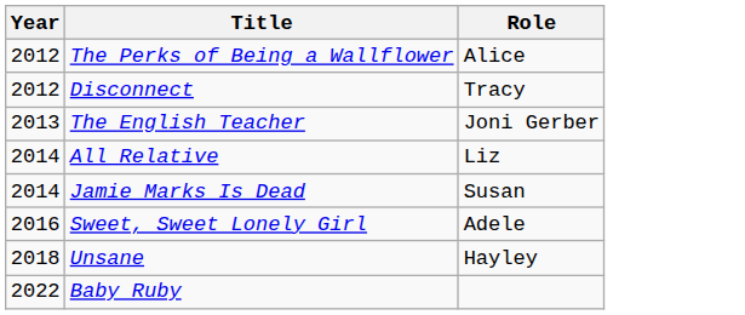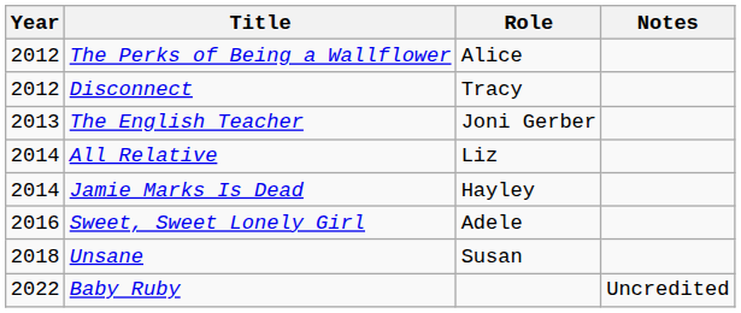+ column: Notes | Uncredited
Jamie Marks Is Dead | Role: Susan -> Hayley
Unsane | Role: Hayley -> Susan
